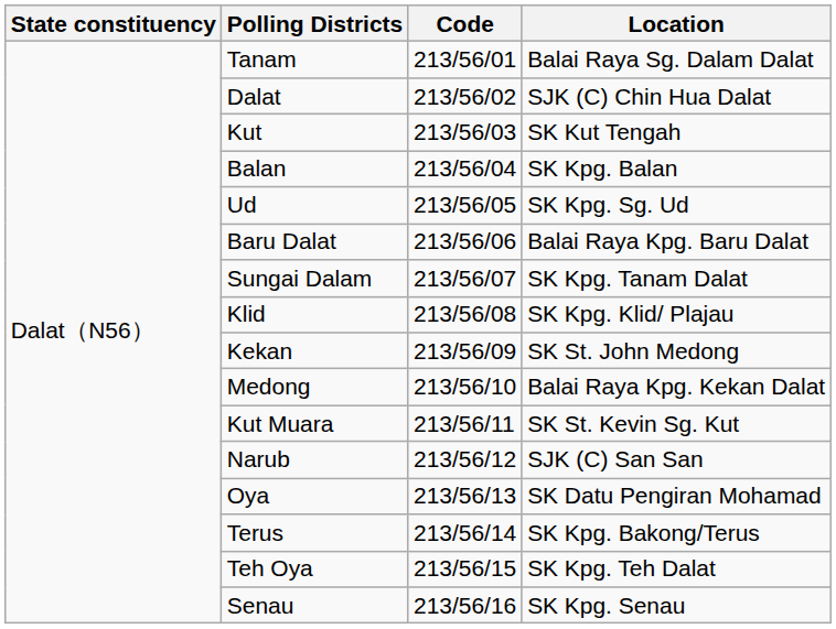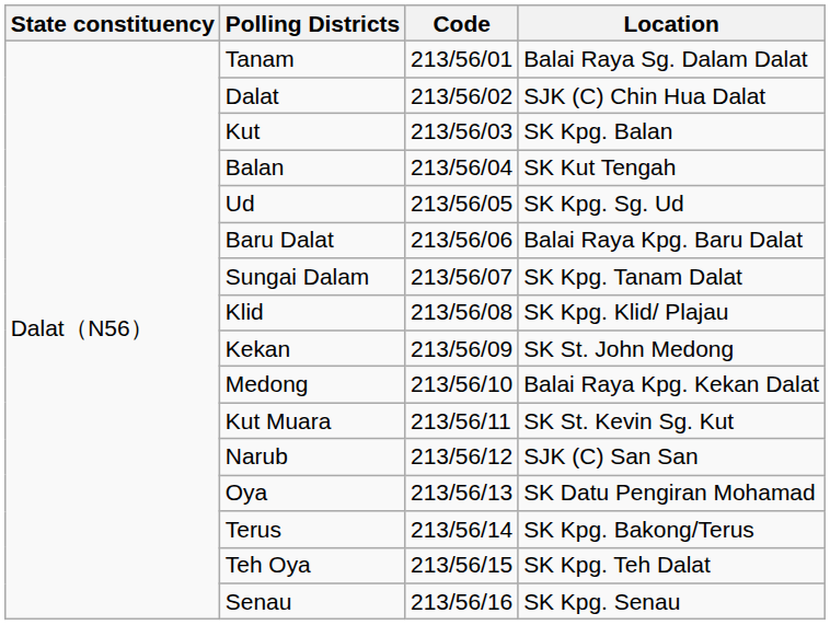Kut | Location: SK Kut Tengah -> SK Kpg. Balan
Balan | Location: SK Kpg. Balan -> SK Kut Tengah
